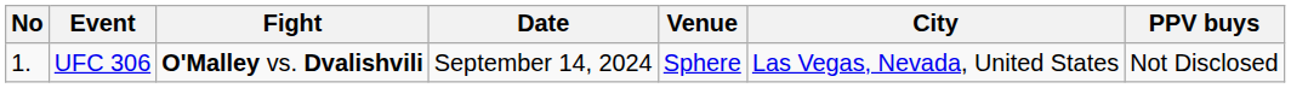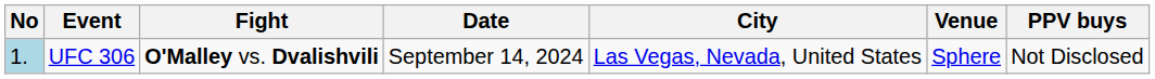columns swapped: Venue <-> City
UFC 306 | No: no background -> lightblue background
